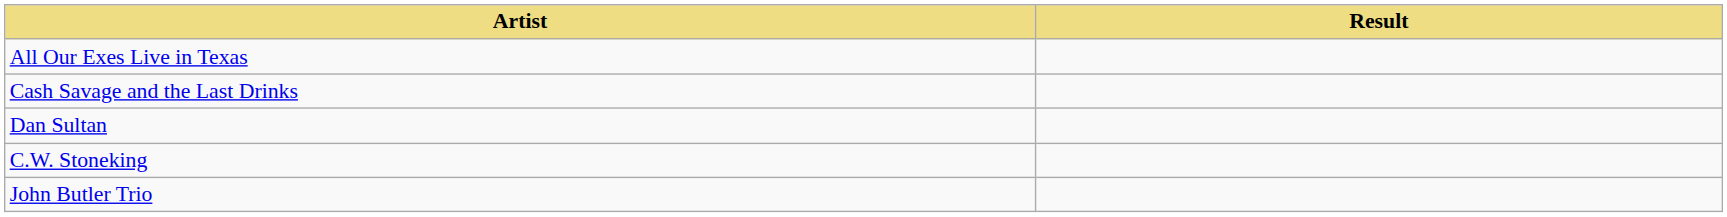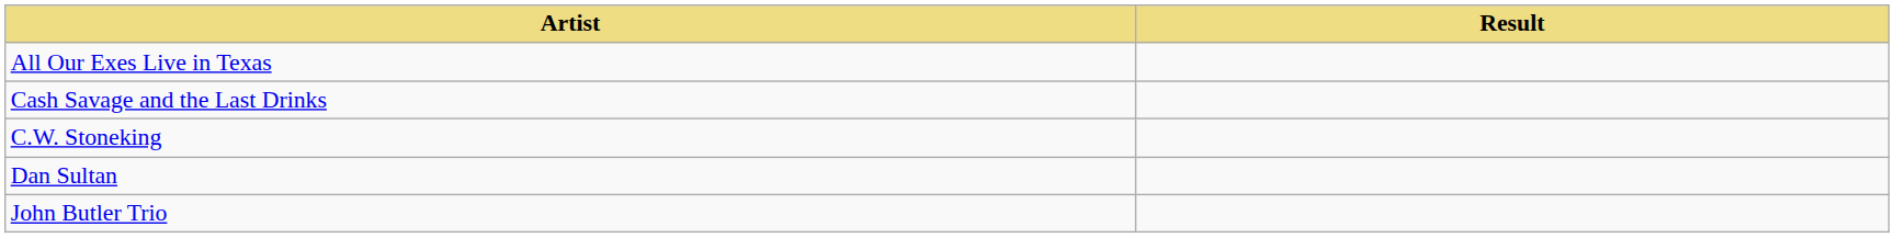rows swapped: C.W. Stoneking <-> Dan Sultan
